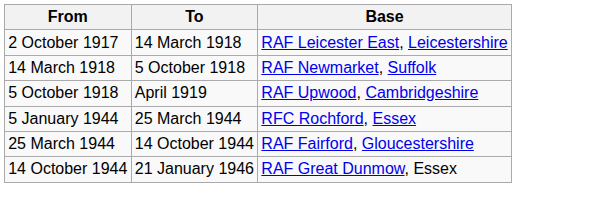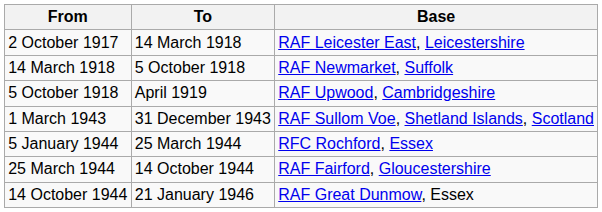+ row: 1 March 1943 | 31 December 1943 | RAF Sullom Voe, Shetland Islands, Scotland
